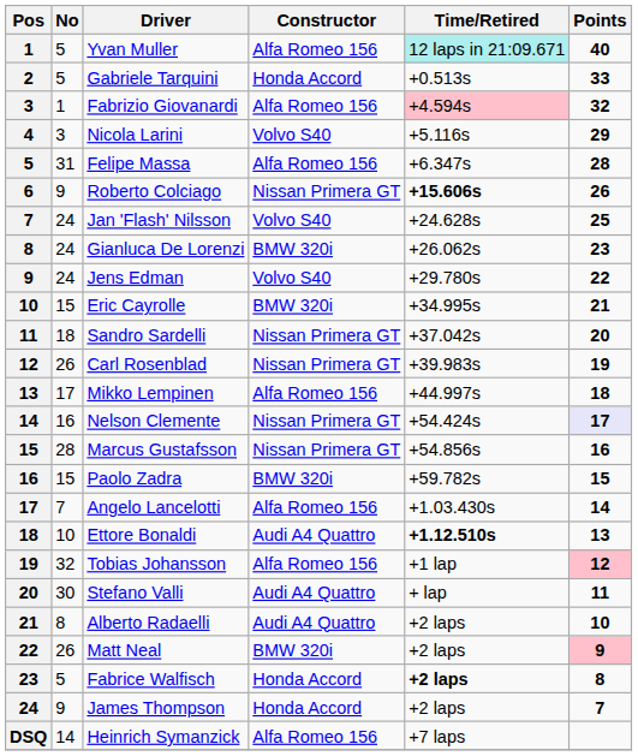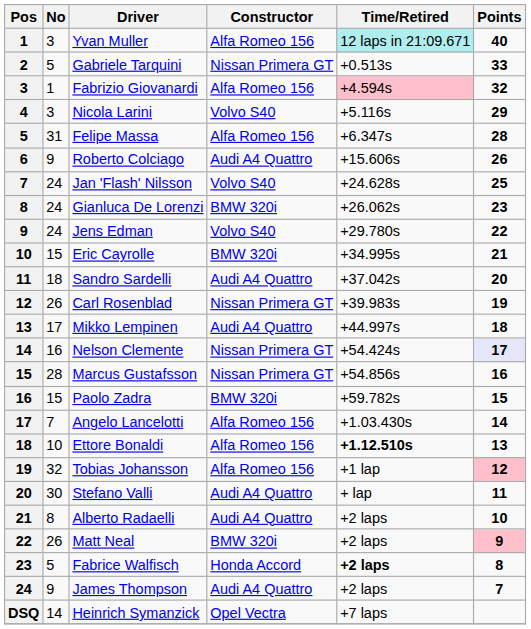Yvan Muller | No: 5 -> 3
Gabriele Tarquini | Constructor: Honda Accord -> Nissan Primera GT
Roberto Colciago | Constructor: Nissan Primera GT -> Audi A4 Quattro
Roberto Colciago | Time/Retired: bold -> normal
Sandro Sardelli | Constructor: Nissan Primera GT -> Audi A4 Quattro
Mikko Lempinen | Constructor: Alfa Romeo 156 -> Audi A4 Quattro
Ettore Bonaldi | Constructor: Audi A4 Quattro -> Alfa Romeo 156
James Thompson | Constructor: Honda Accord -> Audi A4 Quattro
Heinrich Symanzick | Constructor: Alfa Romeo 156 -> Opel Vectra
